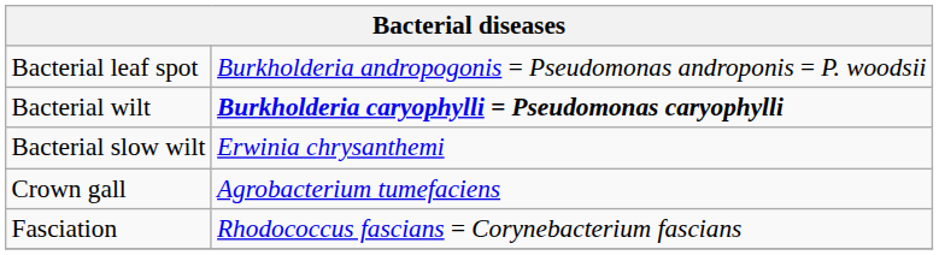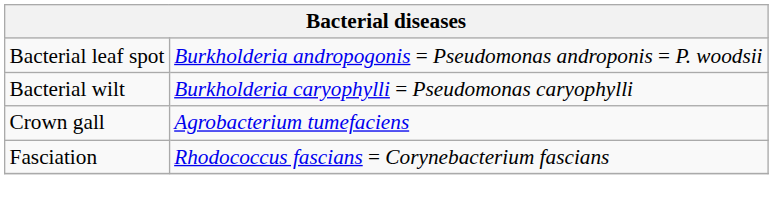Bacterial wilt | column 2: bold -> normal
- row: Bacterial slow wilt | Erwinia chrysanthemi
